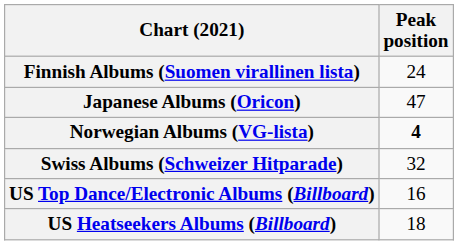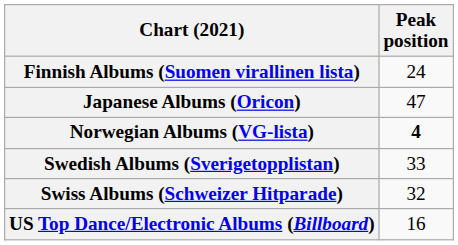+ row: Swedish Albums (Sverigetopplistan) | 33
- row: US Heatseekers Albums (Billboard) | 18
